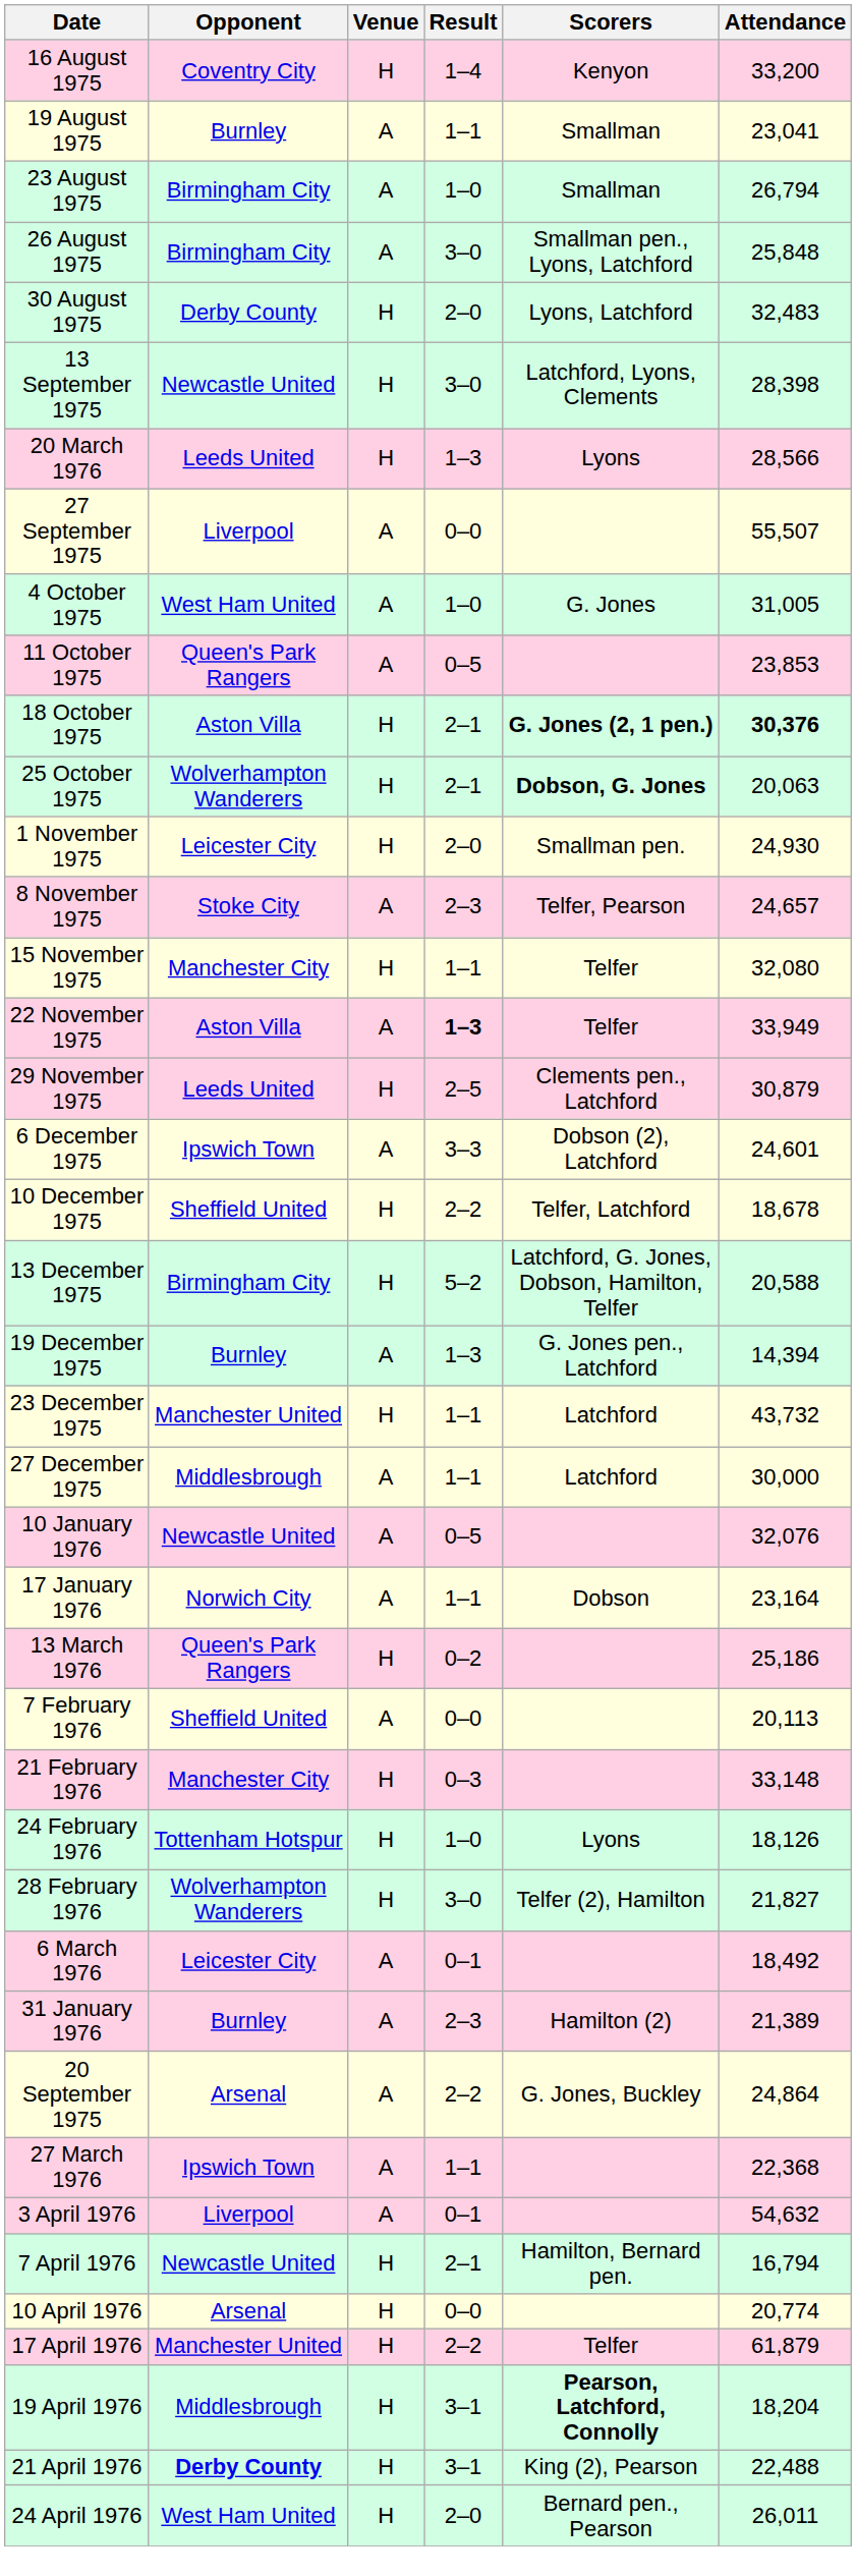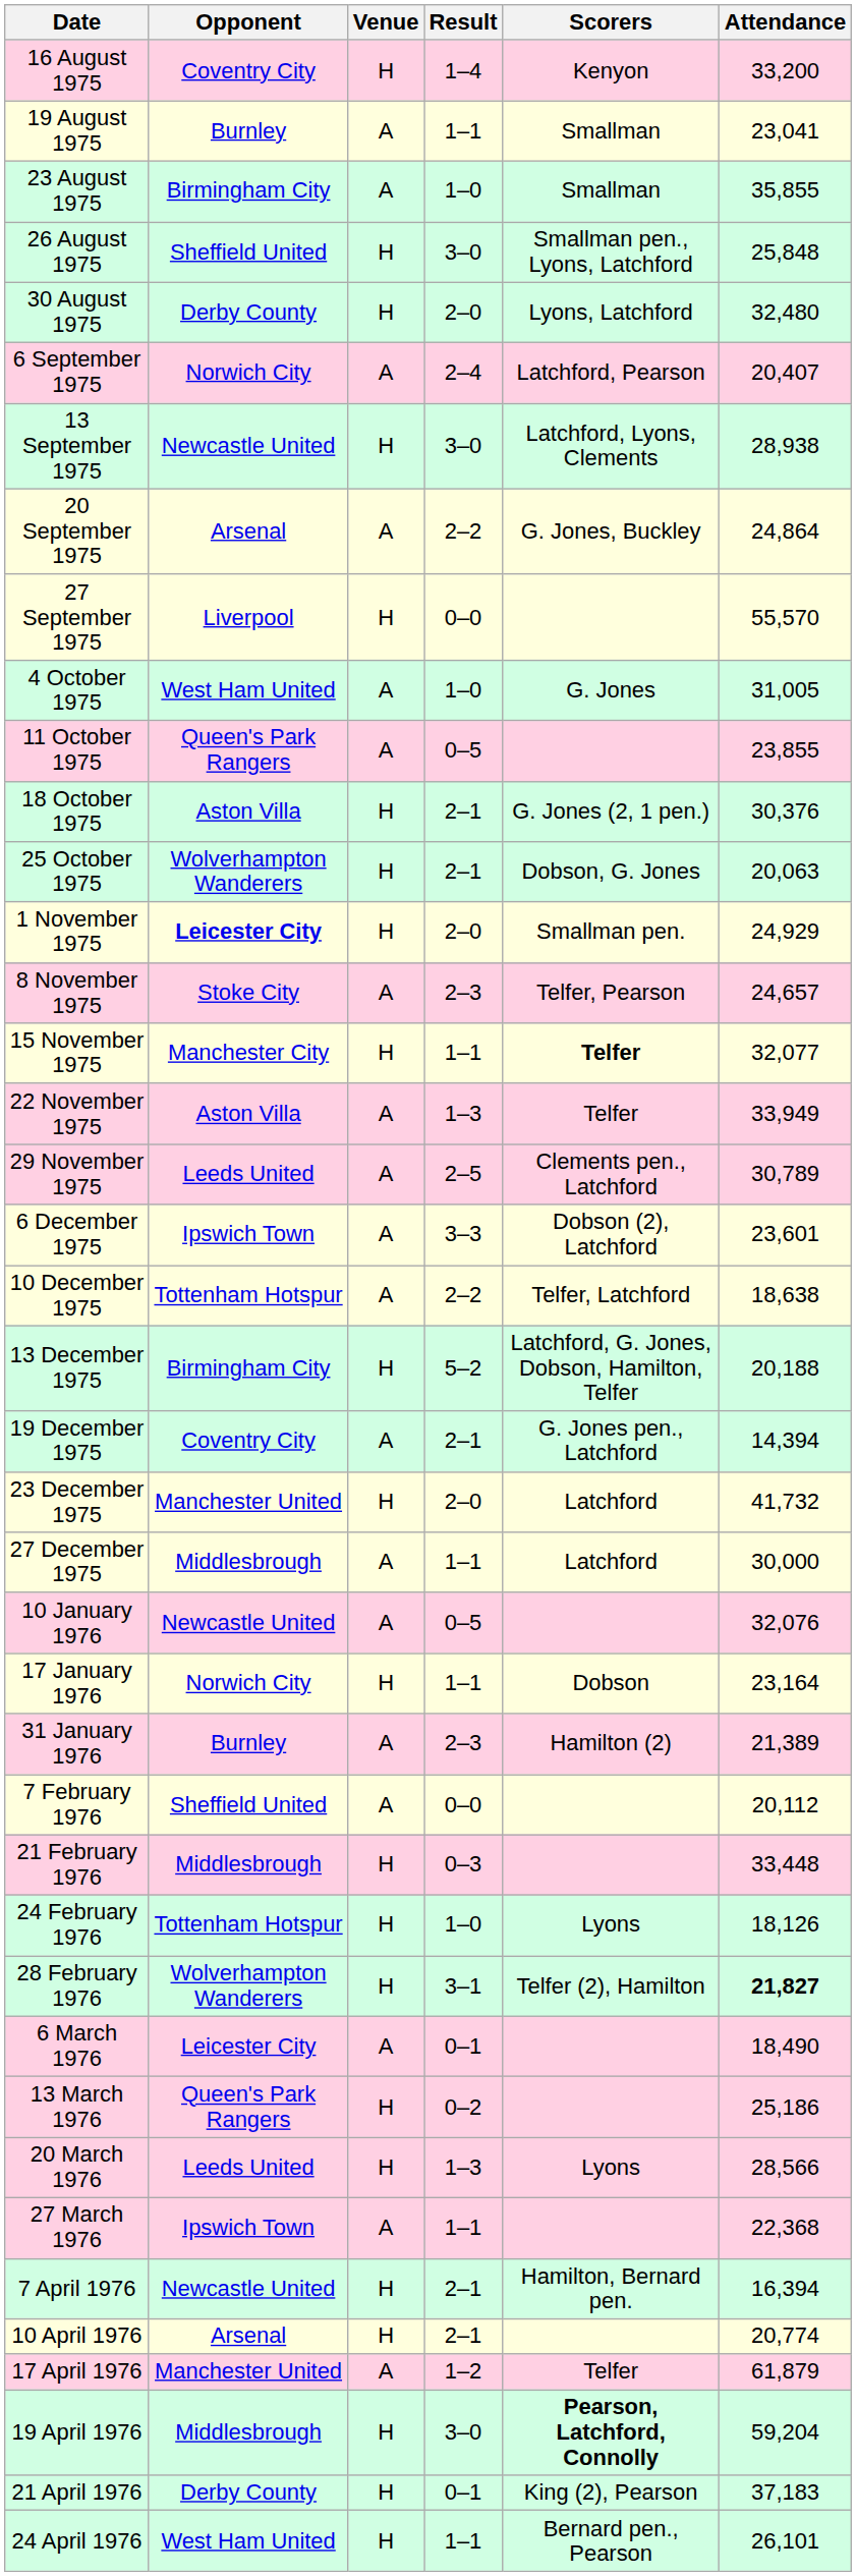23 August 1975 | Attendance: 26,794 -> 35,855
26 August 1975 | Opponent: Birmingham City -> Sheffield United
26 August 1975 | Venue: A -> H
30 August 1975 | Attendance: 32,483 -> 32,480
+ row: 6 September 1975 | Norwich City | A | 2–4 | Latchford, Pearson | 20,407
13 September 1975 | Attendance: 28,398 -> 28,938
rows swapped: 20 September 1975 <-> 20 March 1976
27 September 1975 | Venue: A -> H
27 September 1975 | Attendance: 55,507 -> 55,570
11 October 1975 | Attendance: 23,853 -> 23,855
18 October 1975 | Scorers: bold -> normal
18 October 1975 | Attendance: bold -> normal
25 October 1975 | Scorers: bold -> normal
1 November 1975 | Opponent: normal -> bold
1 November 1975 | Attendance: 24,930 -> 24,929
15 November 1975 | Scorers: normal -> bold
15 November 1975 | Attendance: 32,080 -> 32,077
22 November 1975 | Result: bold -> normal
29 November 1975 | Venue: H -> A
29 November 1975 | Attendance: 30,879 -> 30,789
6 December 1975 | Attendance: 24,601 -> 23,601
10 December 1975 | Opponent: Sheffield United -> Tottenham Hotspur
10 December 1975 | Venue: H -> A
10 December 1975 | Attendance: 18,678 -> 18,638
13 December 1975 | Attendance: 20,588 -> 20,188
19 December 1975 | Opponent: Burnley -> Coventry City
19 December 1975 | Result: 1–3 -> 2–1
23 December 1975 | Result: 1–1 -> 2–0
23 December 1975 | Attendance: 43,732 -> 41,732
17 January 1976 | Venue: A -> H
rows swapped: 31 January 1976 <-> 13 March 1976
7 February 1976 | Attendance: 20,113 -> 20,112
21 February 1976 | Opponent: Manchester City -> Middlesbrough
21 February 1976 | Attendance: 33,148 -> 33,448
28 February 1976 | Result: 3–0 -> 3–1
28 February 1976 | Attendance: normal -> bold
6 March 1976 | Attendance: 18,492 -> 18,490
- row: 3 April 1976 | Liverpool | A | 0–1 | 54,632
7 April 1976 | Attendance: 16,794 -> 16,394
10 April 1976 | Result: 0–0 -> 2–1
17 April 1976 | Venue: H -> A
17 April 1976 | Result: 2–2 -> 1–2
19 April 1976 | Result: 3–1 -> 3–0
19 April 1976 | Attendance: 18,204 -> 59,204
21 April 1976 | Opponent: bold -> normal
21 April 1976 | Result: 3–1 -> 0–1
21 April 1976 | Attendance: 22,488 -> 37,183
24 April 1976 | Result: 2–0 -> 1–1
24 April 1976 | Attendance: 26,011 -> 26,101
